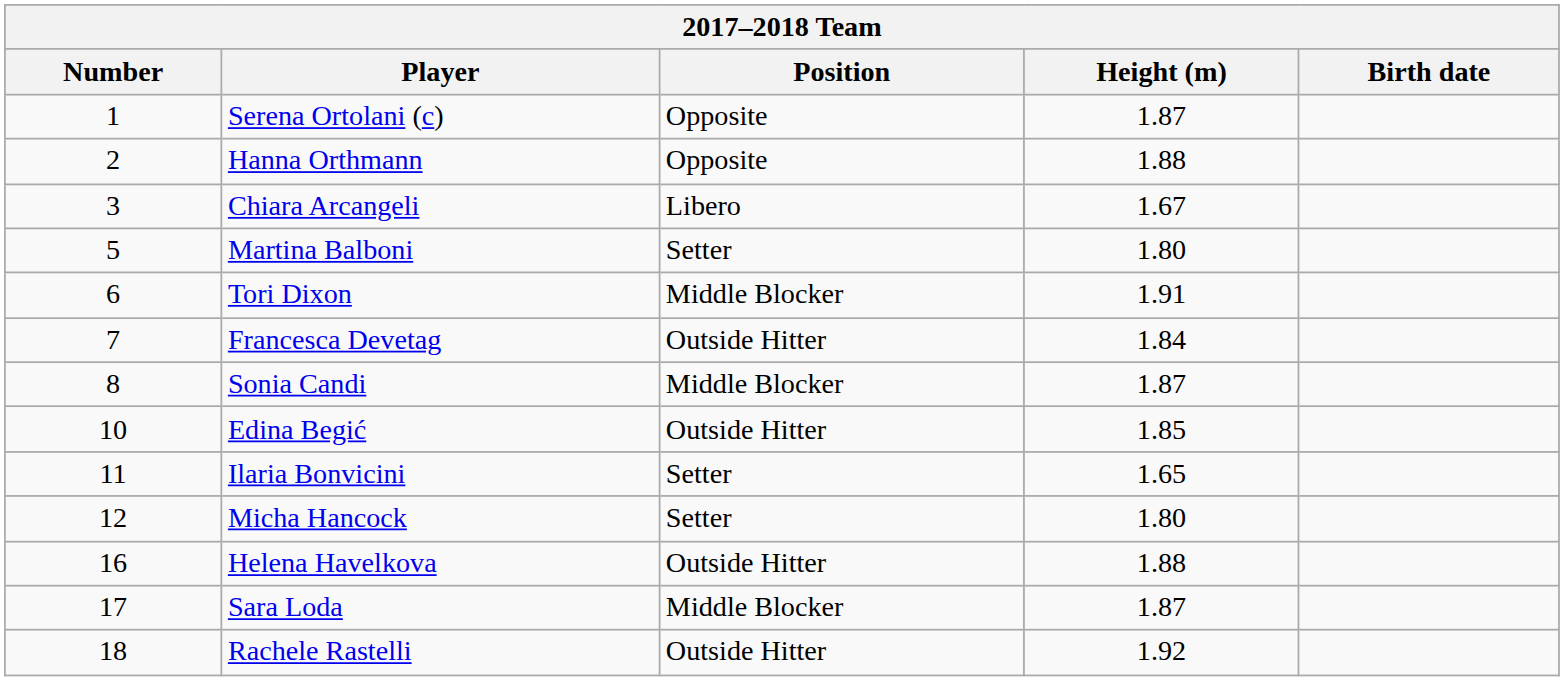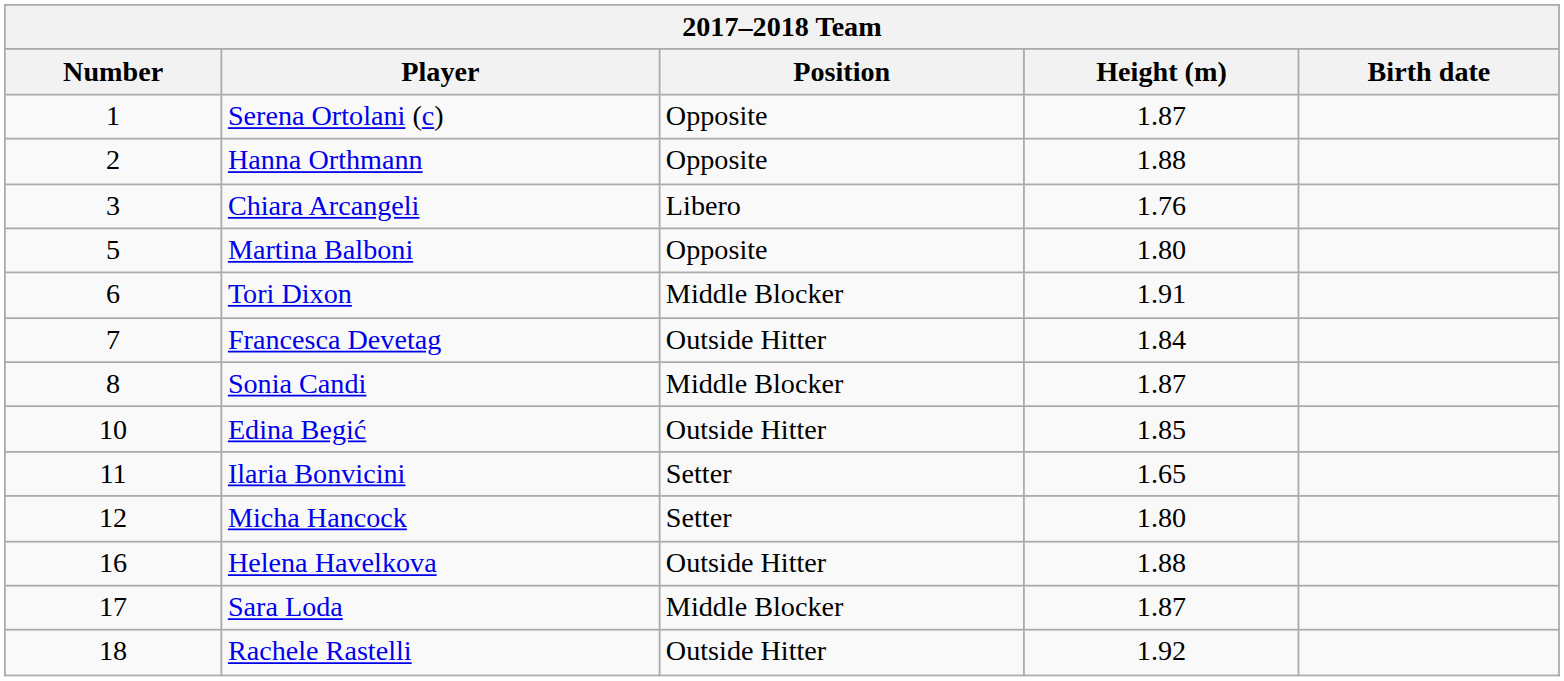Chiara Arcangeli | Height (m): 1.67 -> 1.76
Martina Balboni | Position: Setter -> Opposite
